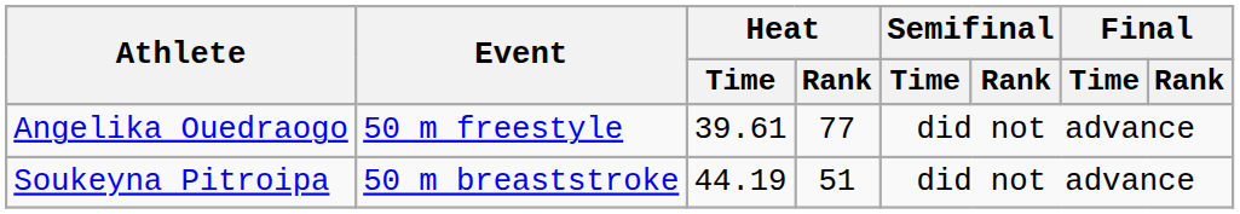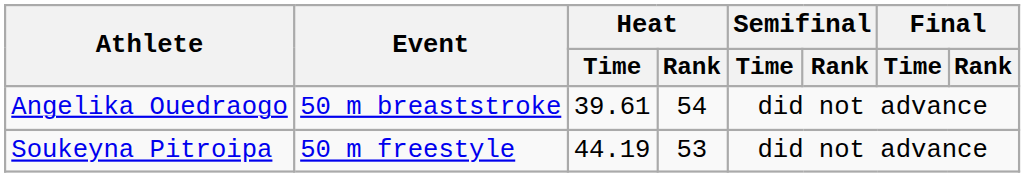Angelika Ouedraogo | Event: 50 m freestyle -> 50 m breaststroke
Angelika Ouedraogo | Heat / Rank: 77 -> 54
Soukeyna Pitroipa | Event: 50 m breaststroke -> 50 m freestyle
Soukeyna Pitroipa | Heat / Rank: 51 -> 53
